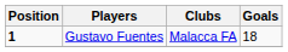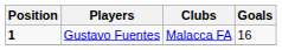Gustavo Fuentes | Goals: 18 -> 16
